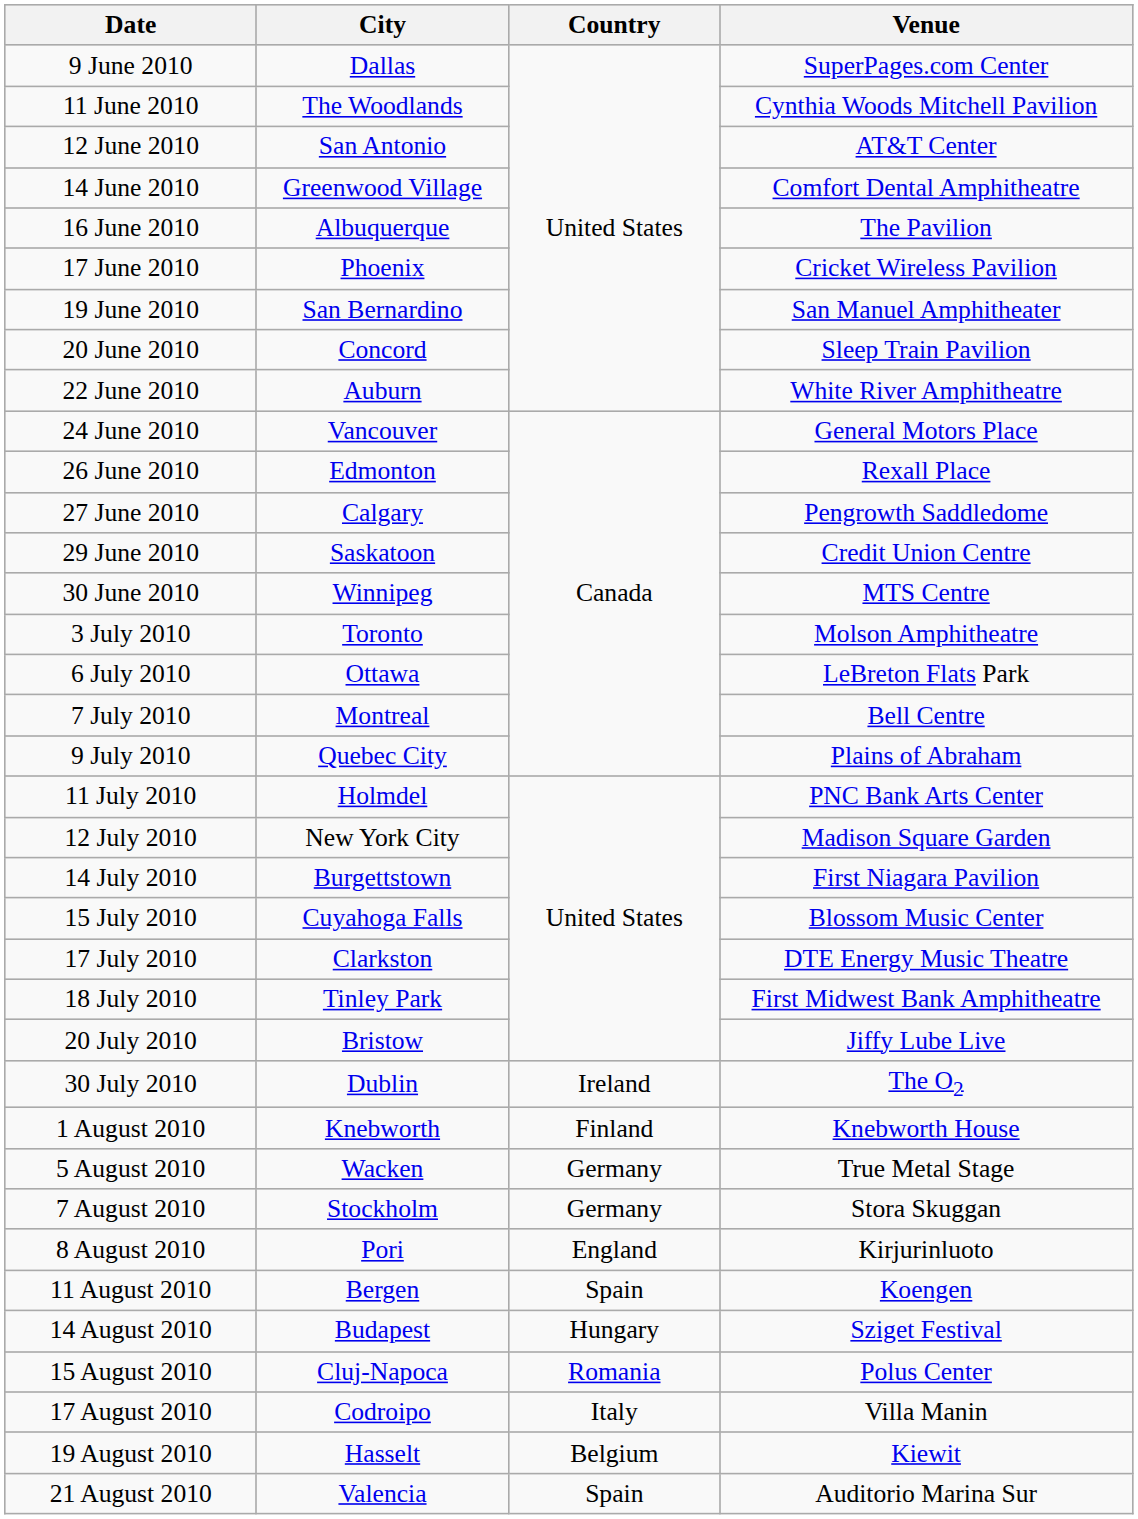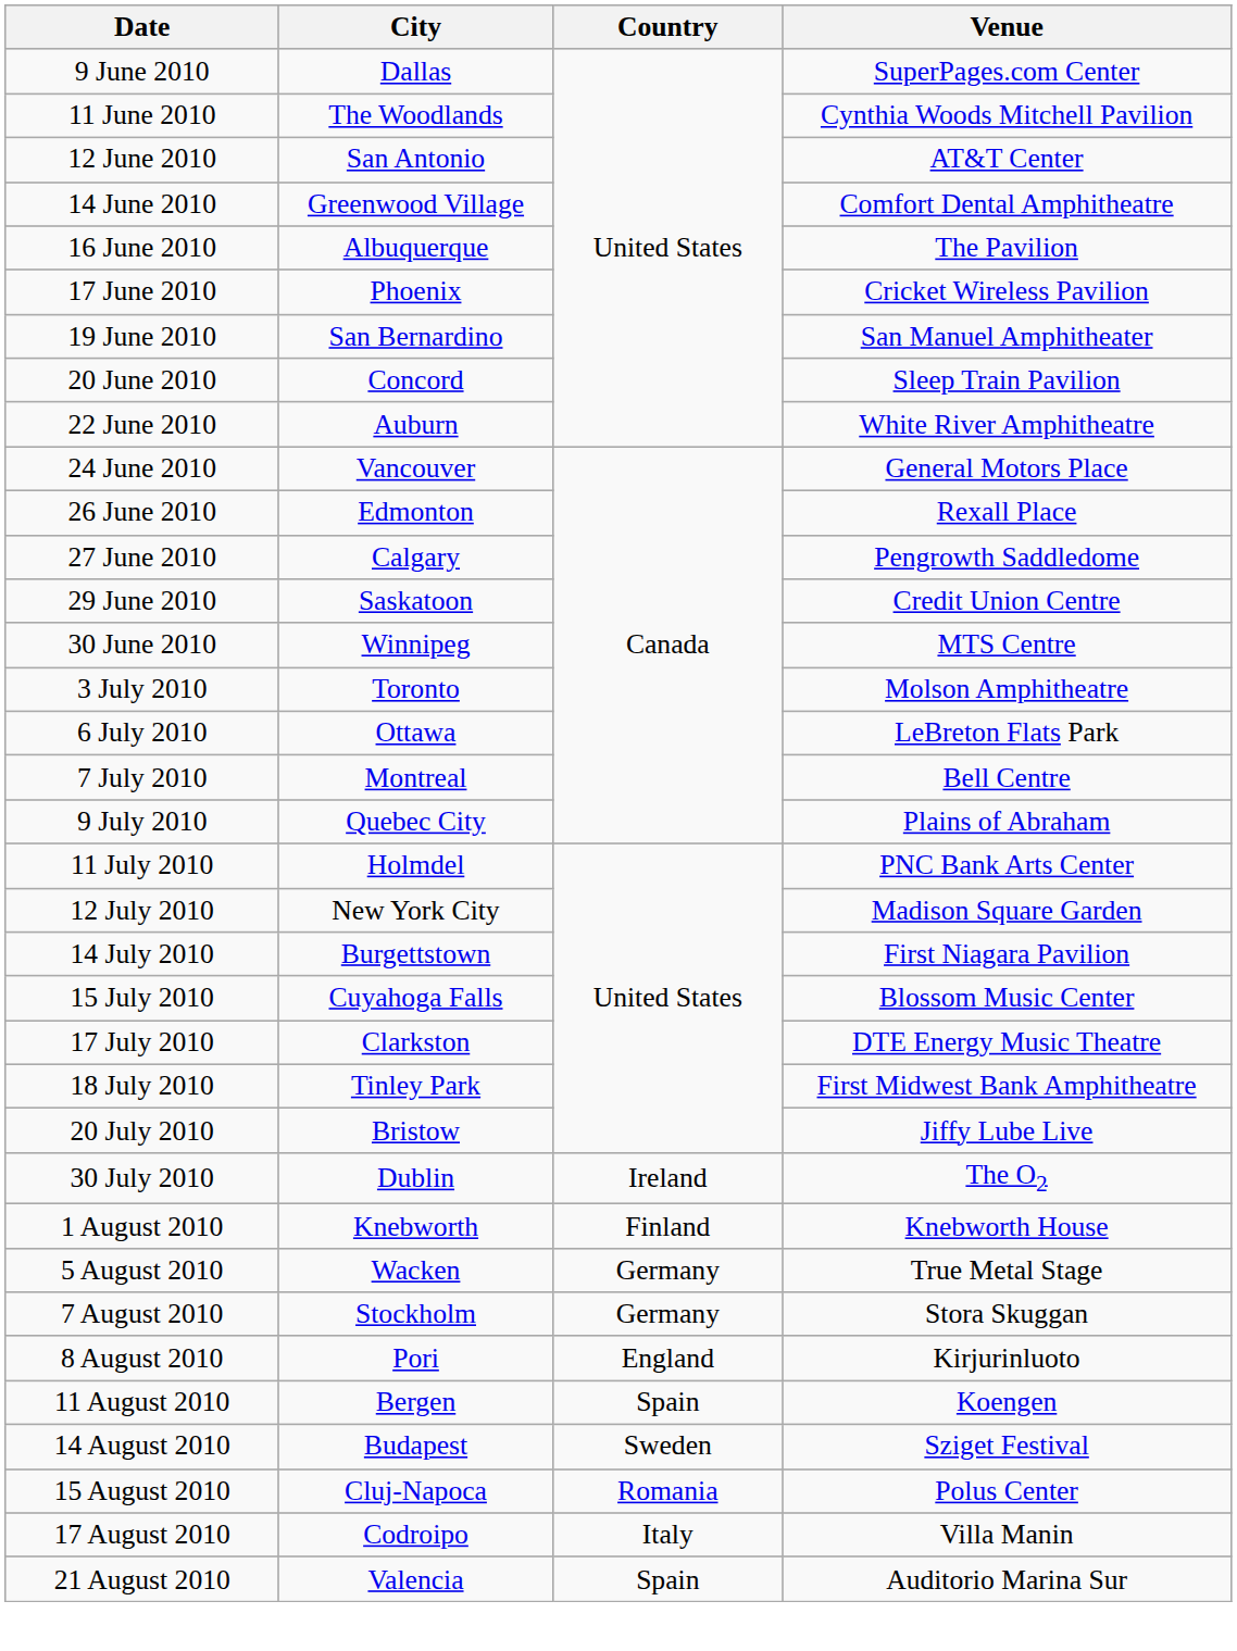14 August 2010 | Country: Hungary -> Sweden
- row: 19 August 2010 | Hasselt | Belgium | Kiewit
